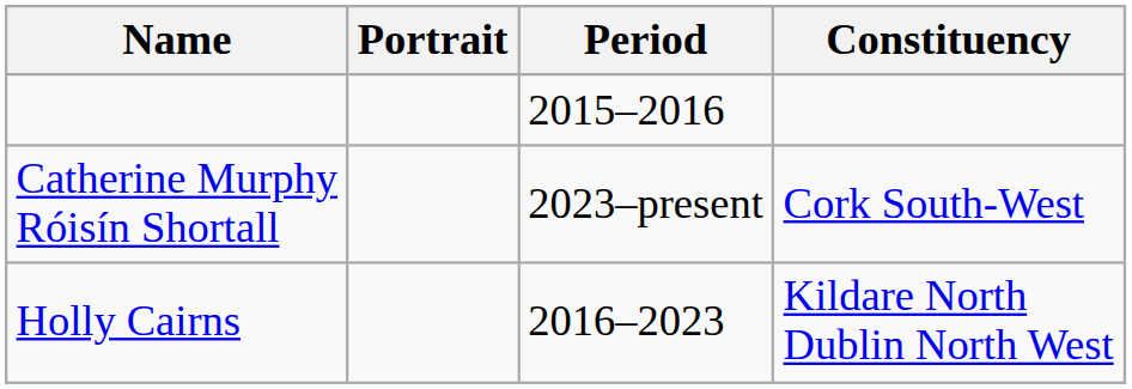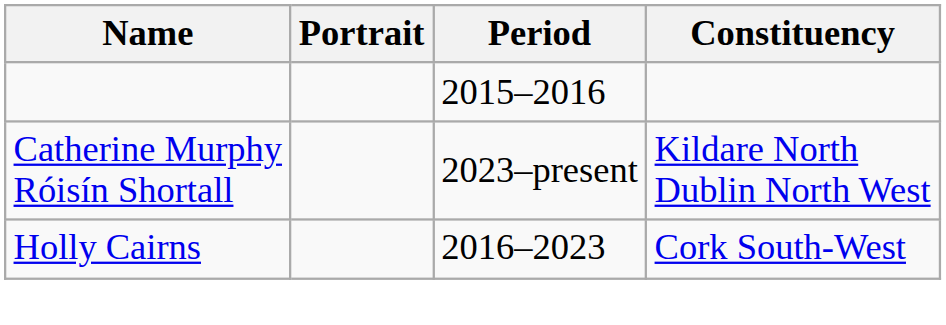Catherine Murphy Róisín Shortall | Constituency: Cork South-West -> Kildare North Dublin North West
Holly Cairns | Constituency: Kildare North Dublin North West -> Cork South-West
